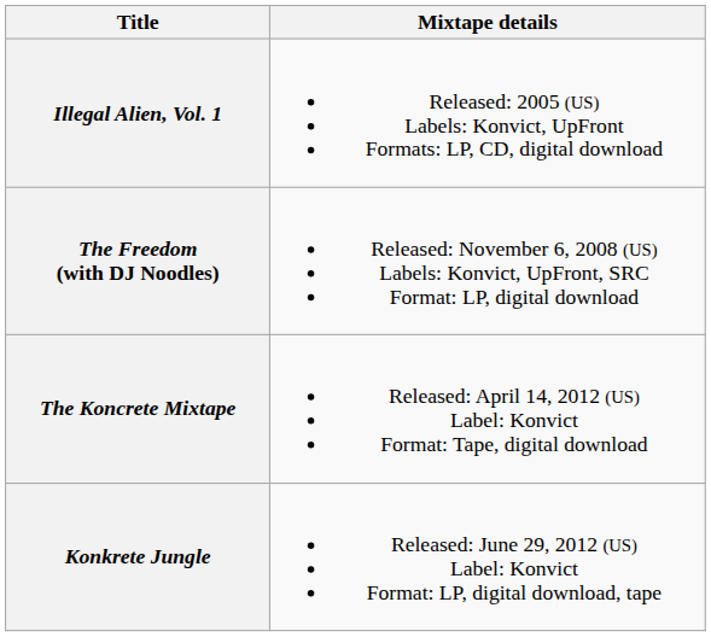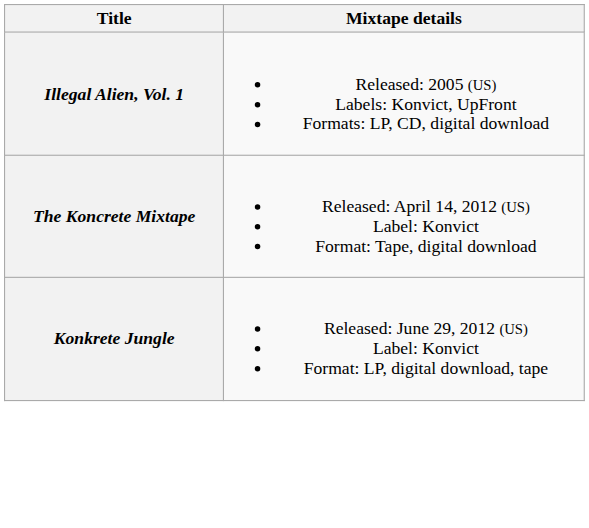- row: The Freedom (with DJ Noodles) | Released: November 6, 2008 (US) Labels: Konvict, UpFront, SRC Format: LP, digital download
